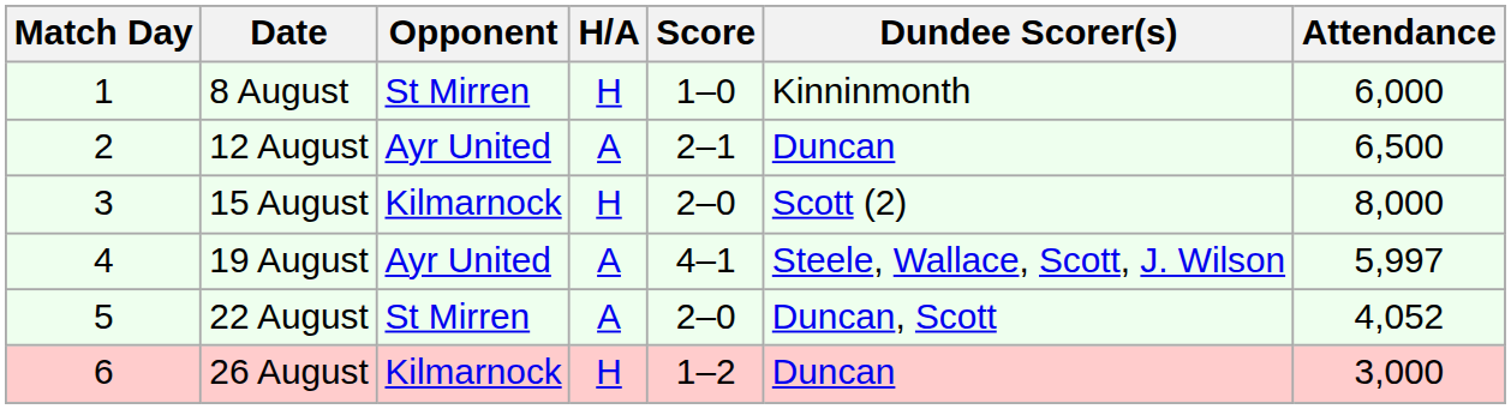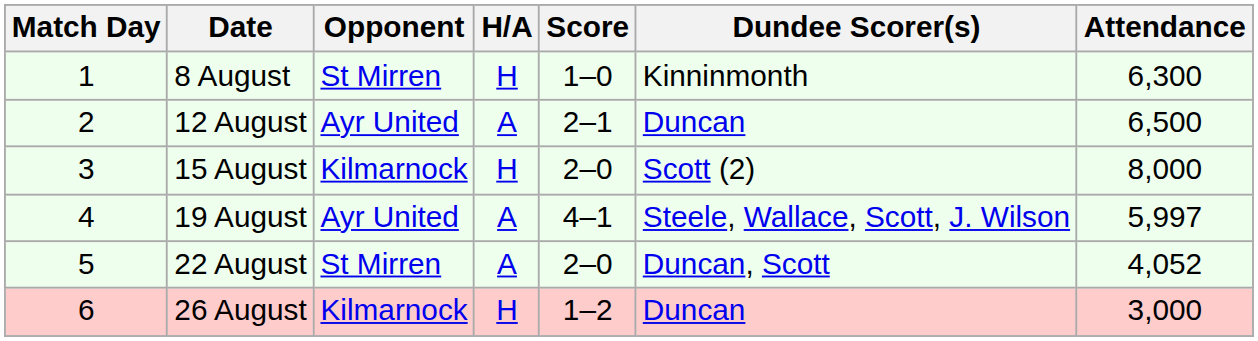8 August | Attendance: 6,000 -> 6,300
